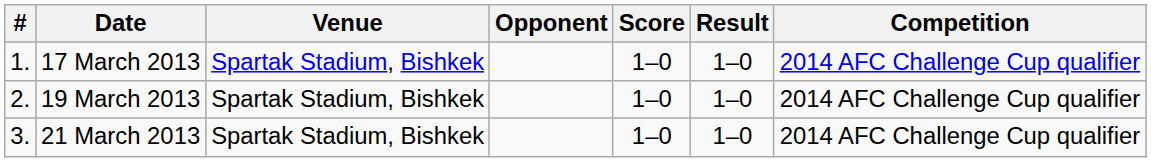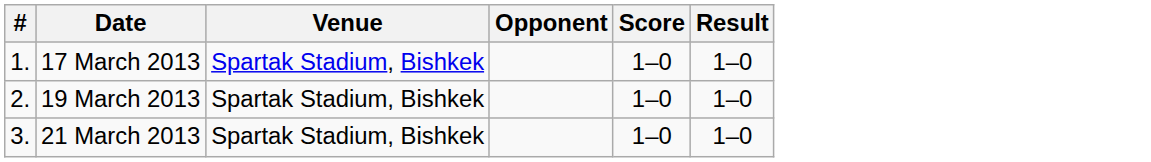- column: Competition | 2014 AFC Challenge Cup qualifier | 2014 AFC Challenge Cup qualifier | 2014 AFC Challenge Cup qualifier
